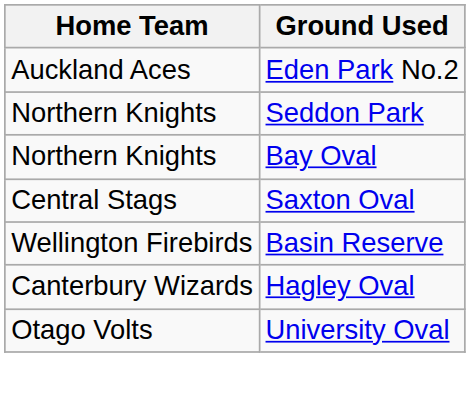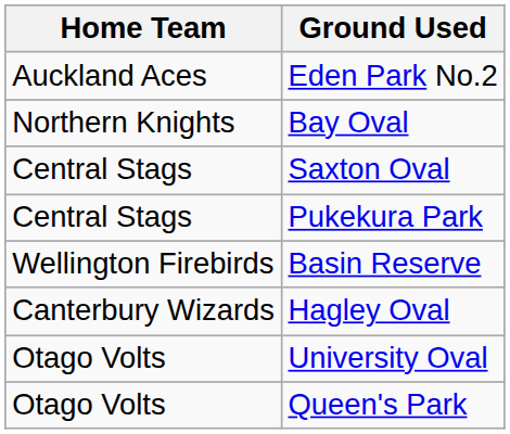- row: Northern Knights | Seddon Park
+ row: Central Stags | Pukekura Park
+ row: Otago Volts | Queen's Park
